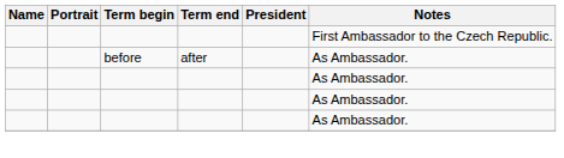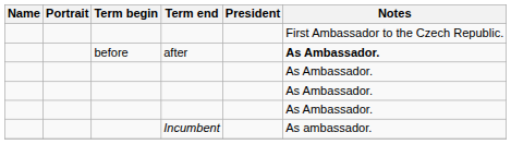after | Notes: normal -> bold
+ row: Incumbent | As ambassador.
